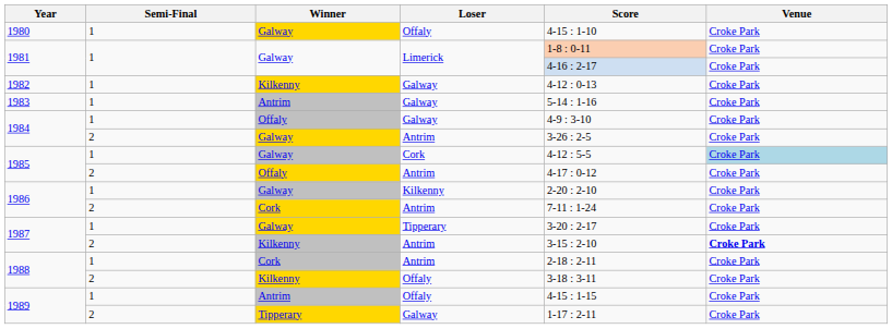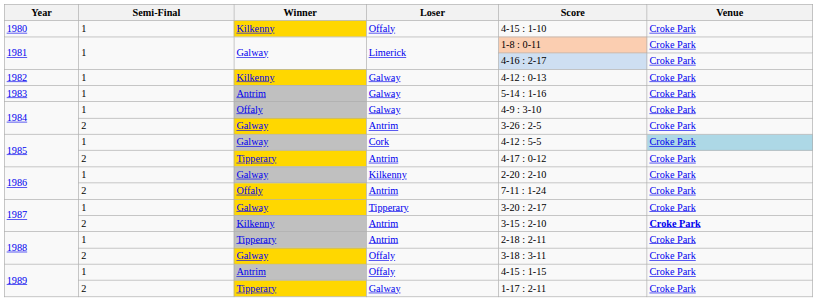1980 | Winner: Galway -> Kilkenny
1985 / Antrim | Winner: Offaly -> Tipperary
1986 / Antrim | Winner: Cork -> Offaly
1988 / Antrim | Winner: Cork -> Tipperary
1988 / Offaly | Winner: Kilkenny -> Galway
